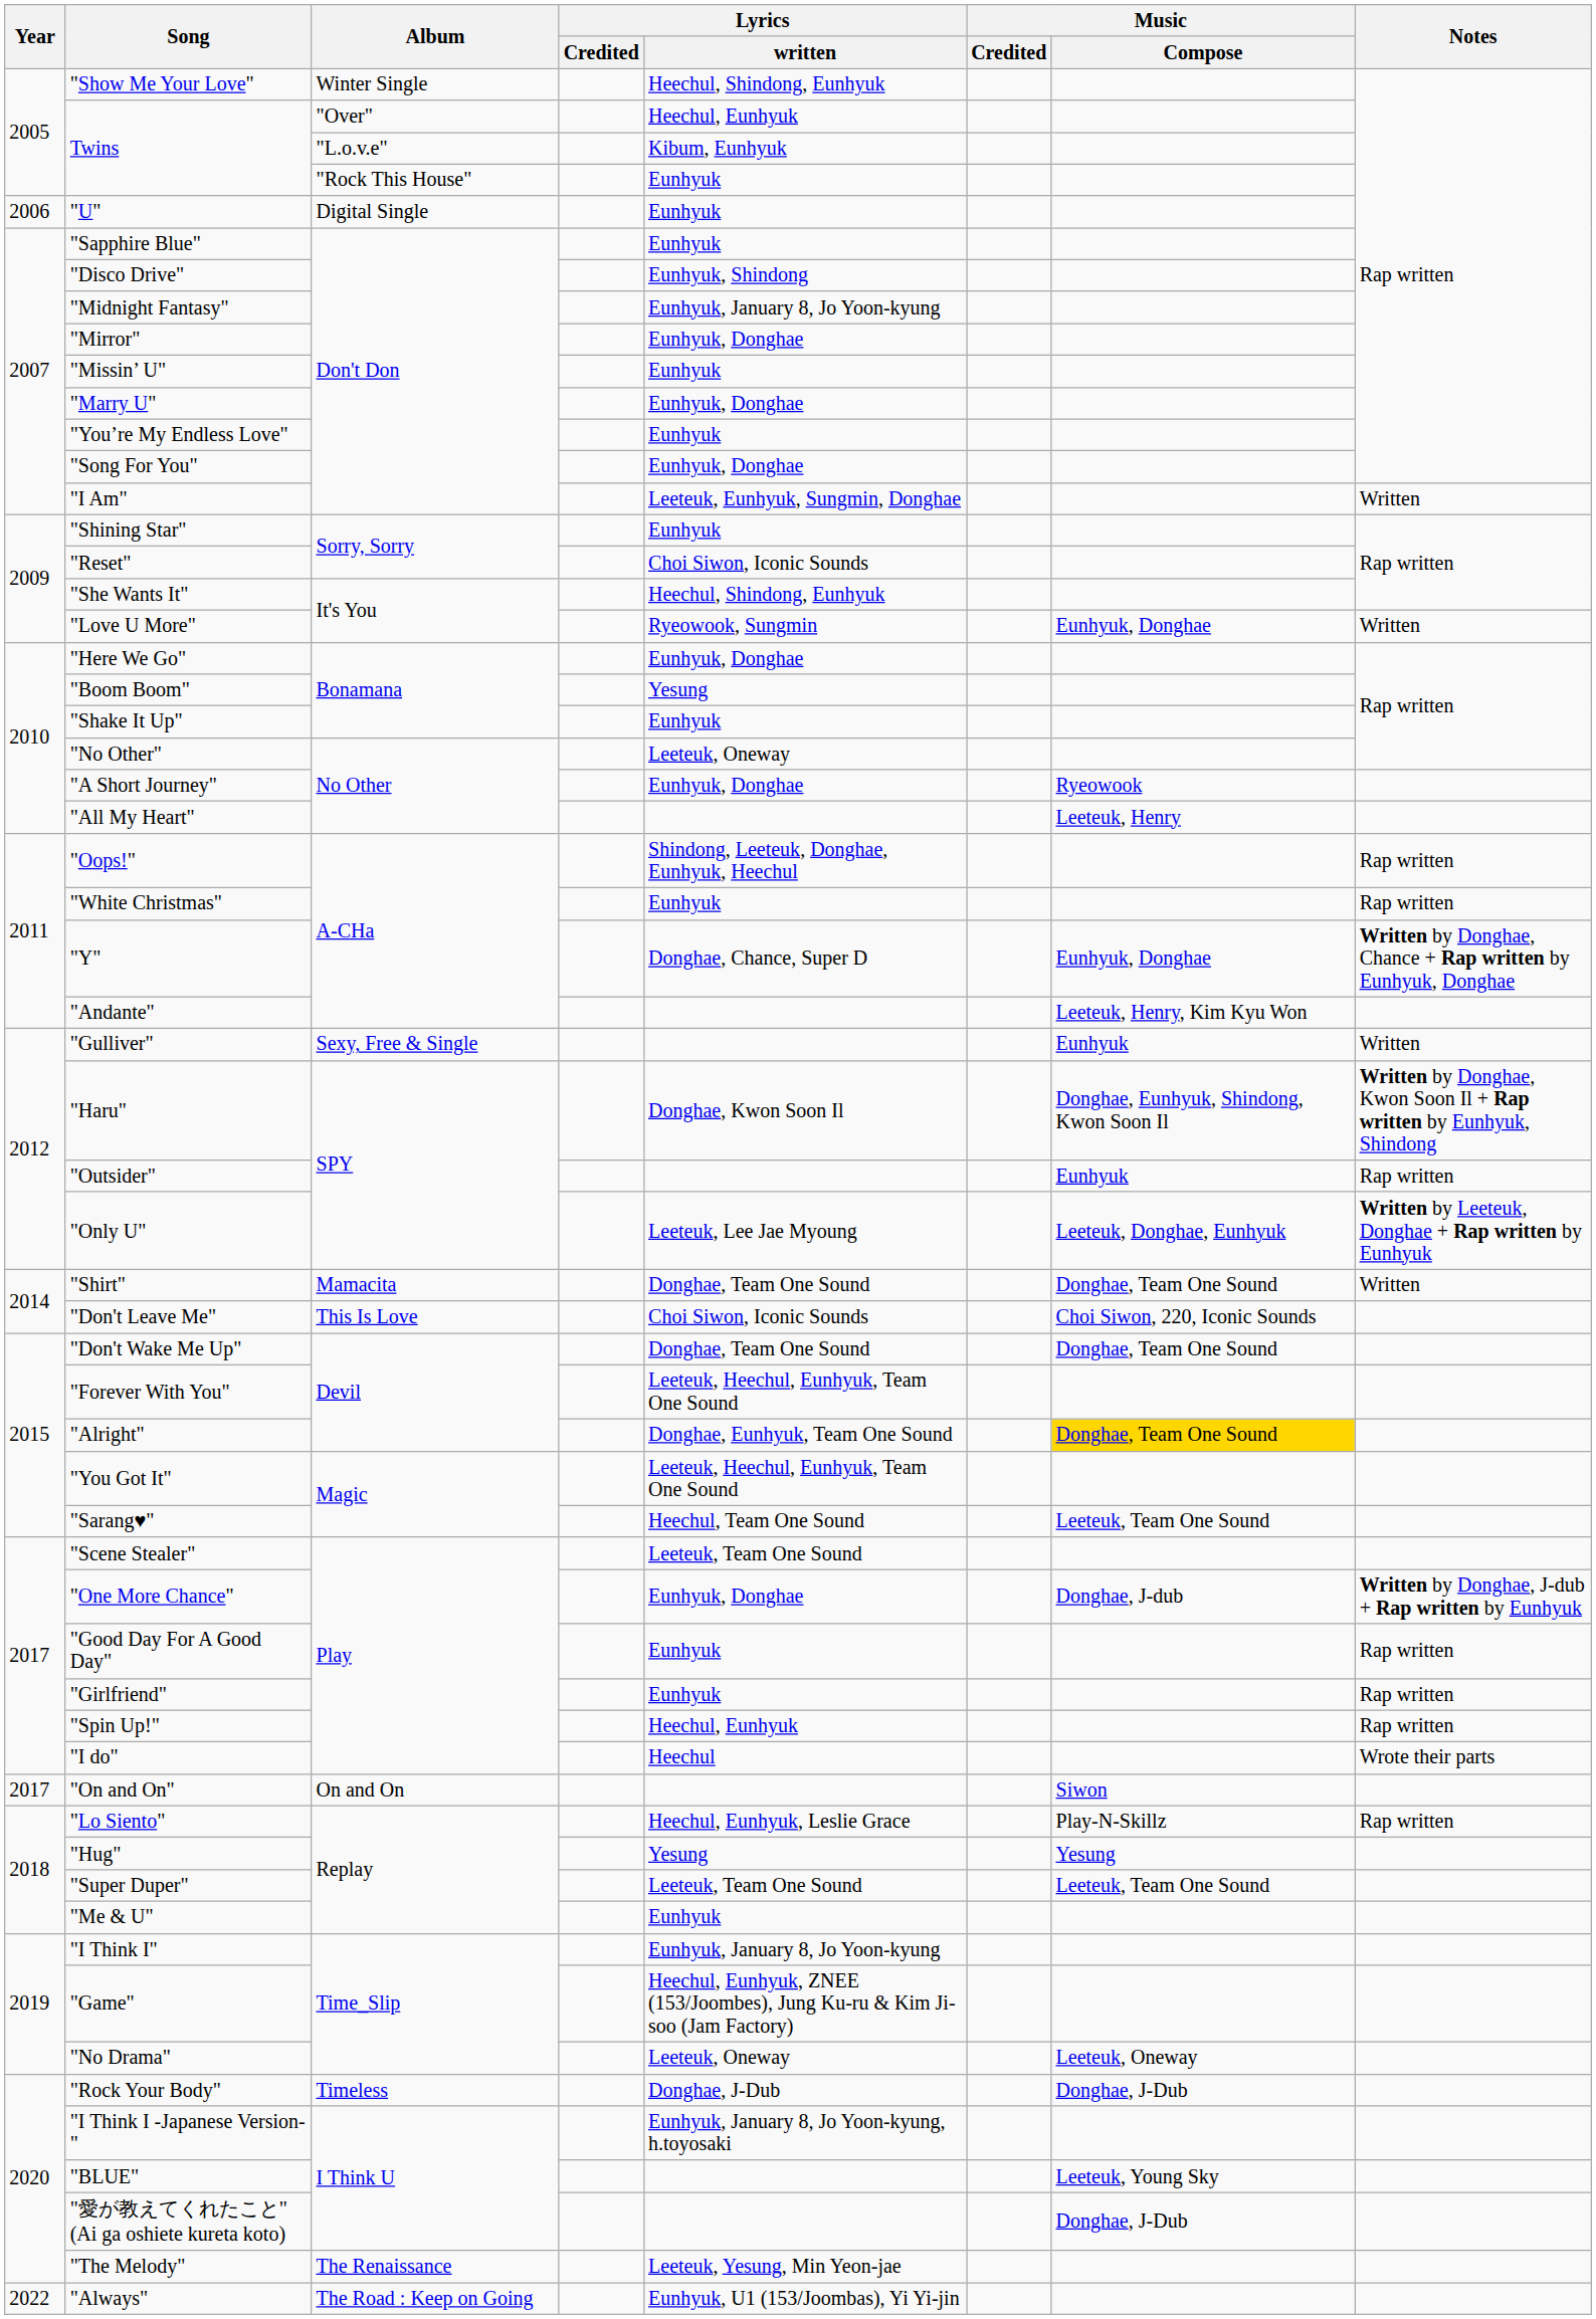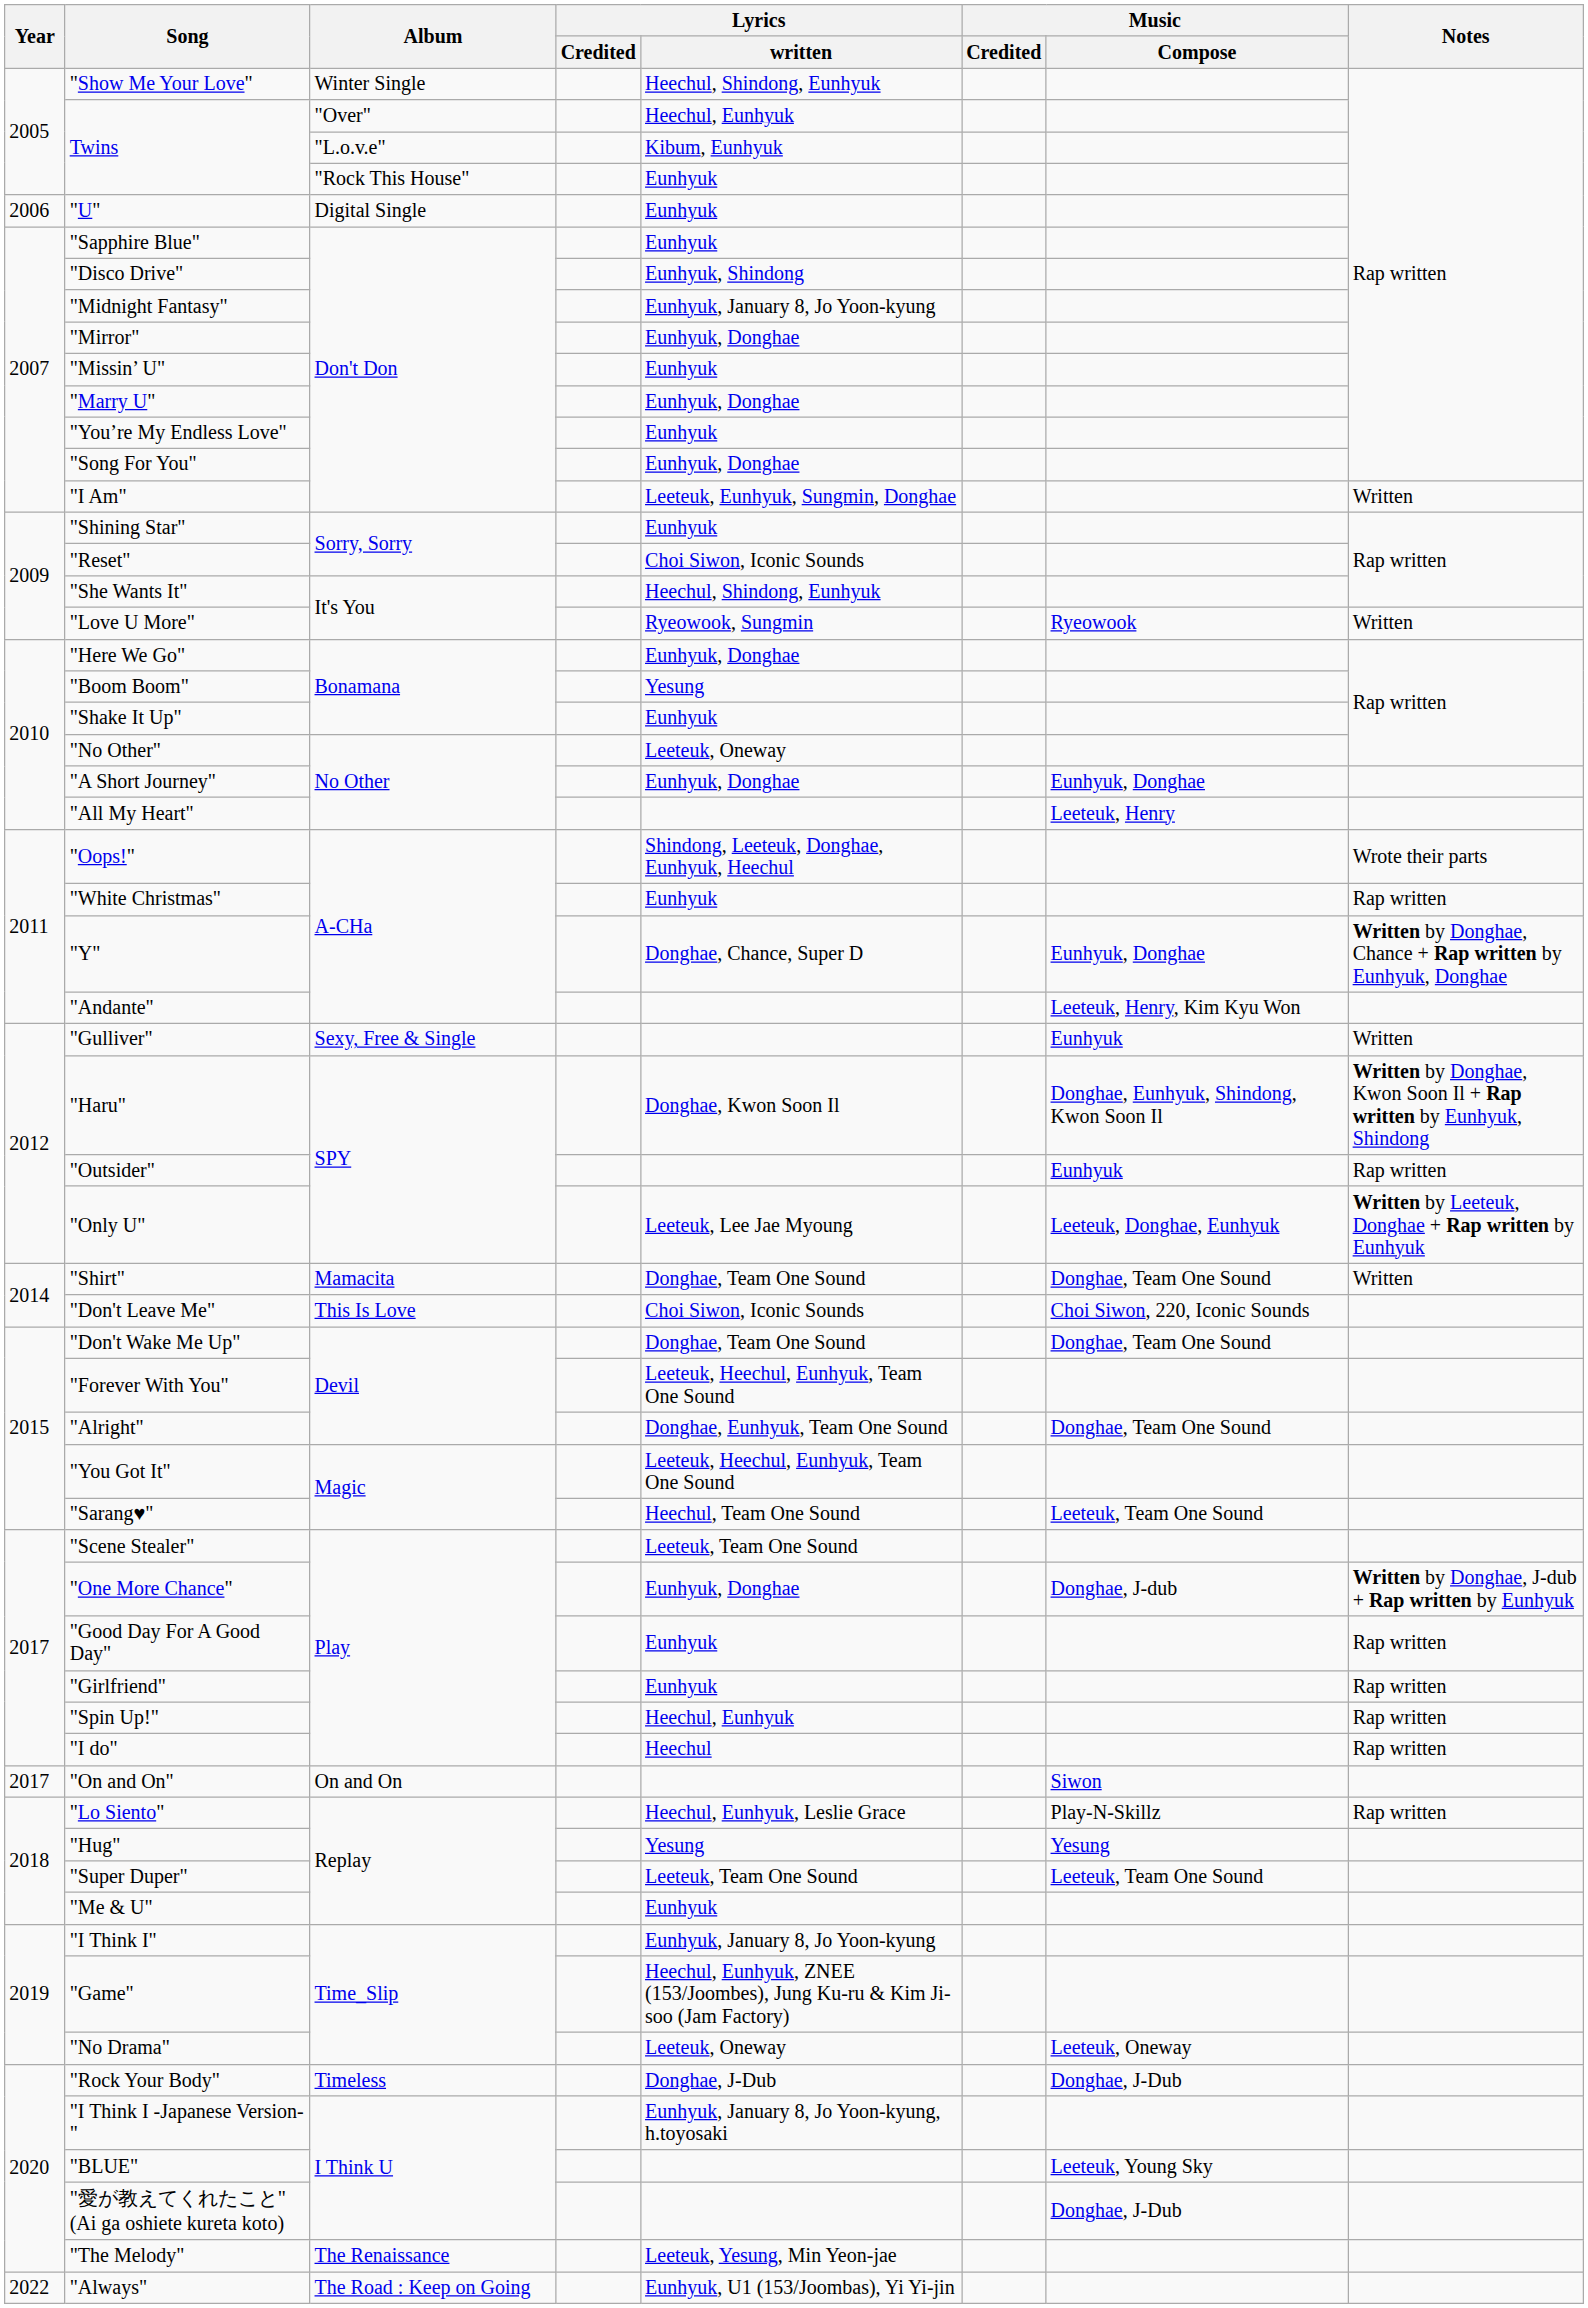"Love U More" | Music / Compose: Eunhyuk, Donghae -> Ryeowook
"A Short Journey" | Music / Compose: Ryeowook -> Eunhyuk, Donghae
"Oops!" | Notes: Rap written -> Wrote their parts
"Alright" | Music / Compose: gold background -> no background
"I do" | Notes: Wrote their parts -> Rap written
